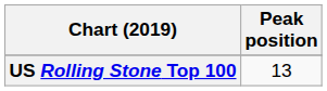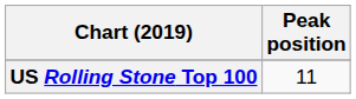US Rolling Stone Top 100 | Peak position: 13 -> 11
